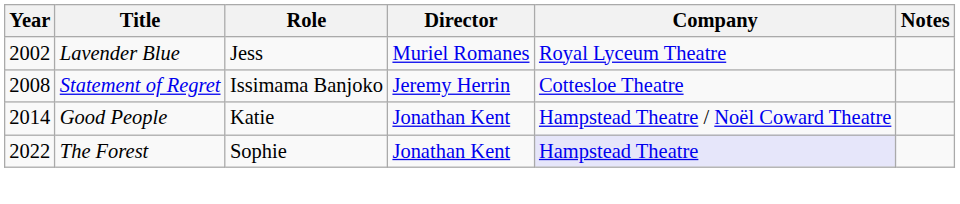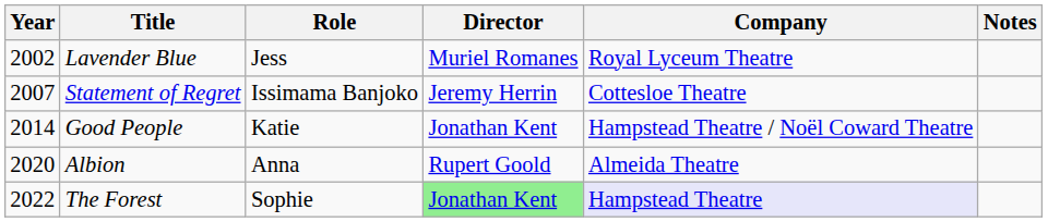Statement of Regret | Year: 2008 -> 2007
+ row: 2020 | Albion | Anna | Rupert Goold | Almeida Theatre
The Forest | Director: no background -> lightgreen background
